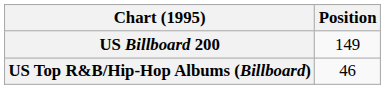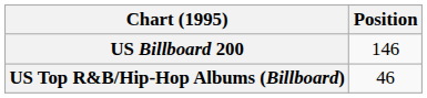US Billboard 200 | Position: 149 -> 146
